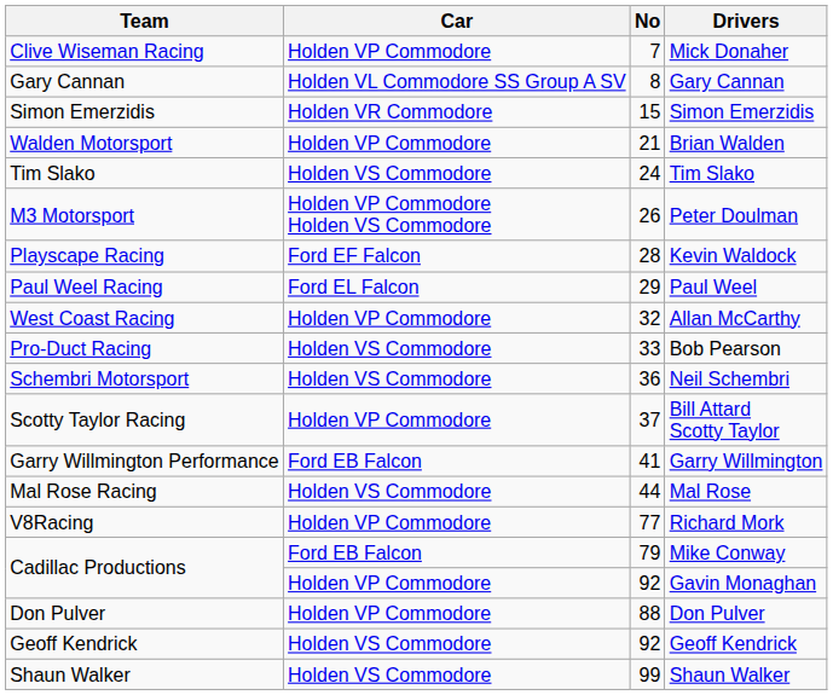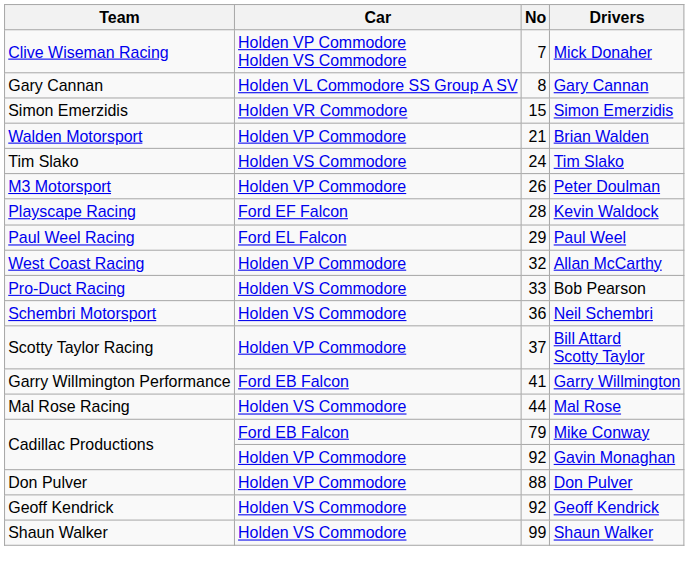Mick Donaher | Car: Holden VP Commodore -> Holden VP Commodore Holden VS Commodore
Peter Doulman | Car: Holden VP Commodore Holden VS Commodore -> Holden VP Commodore
- row: V8Racing | Holden VP Commodore | 77 | Richard Mork
